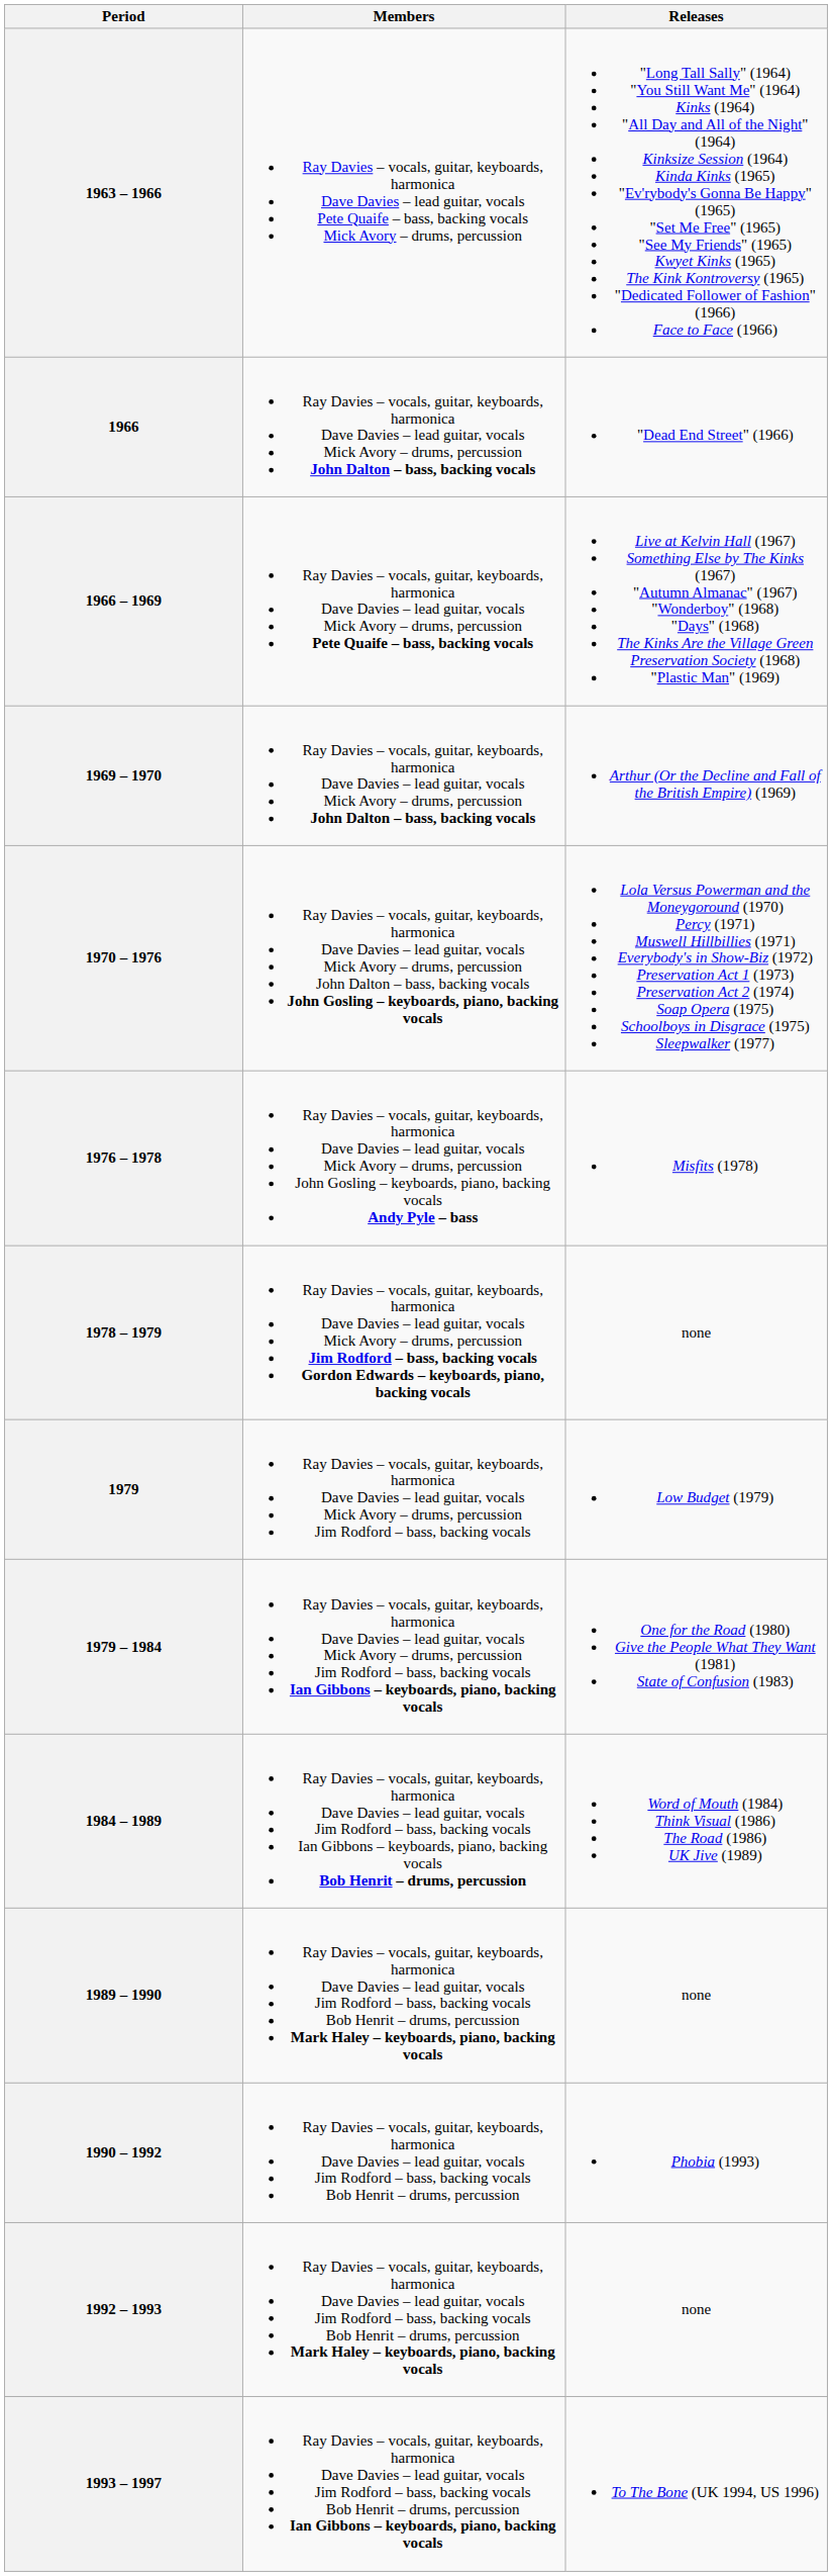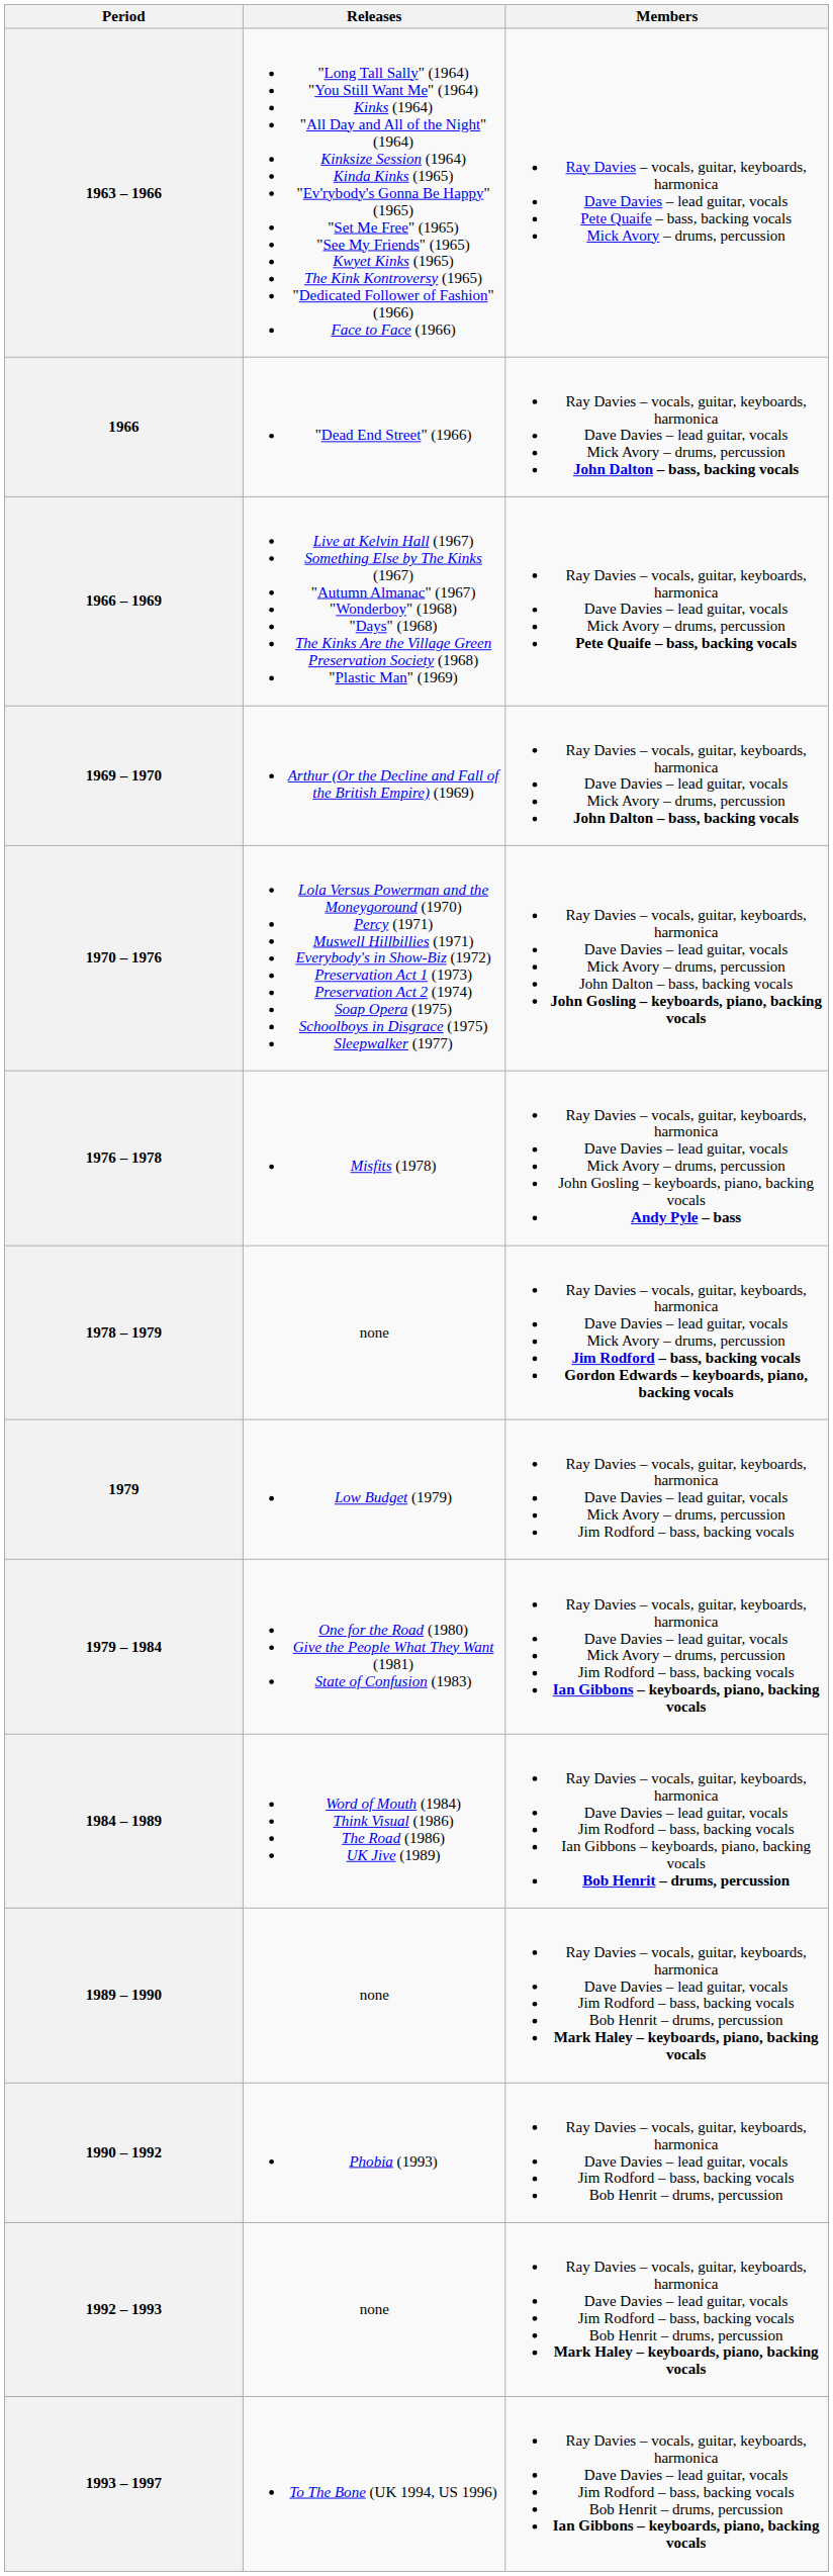columns swapped: Members <-> Releases
